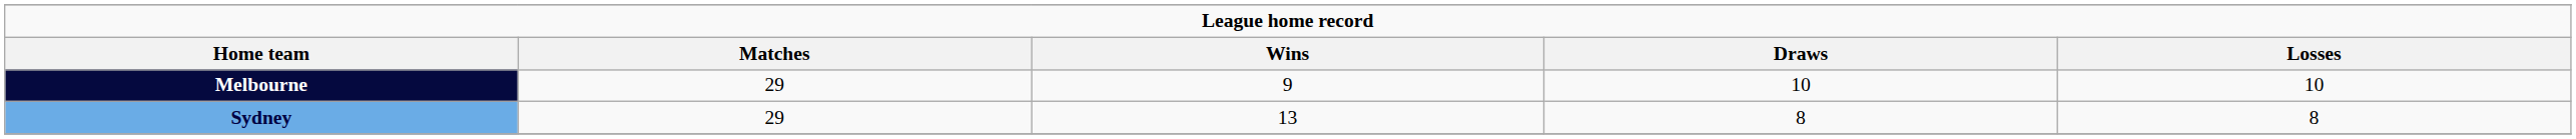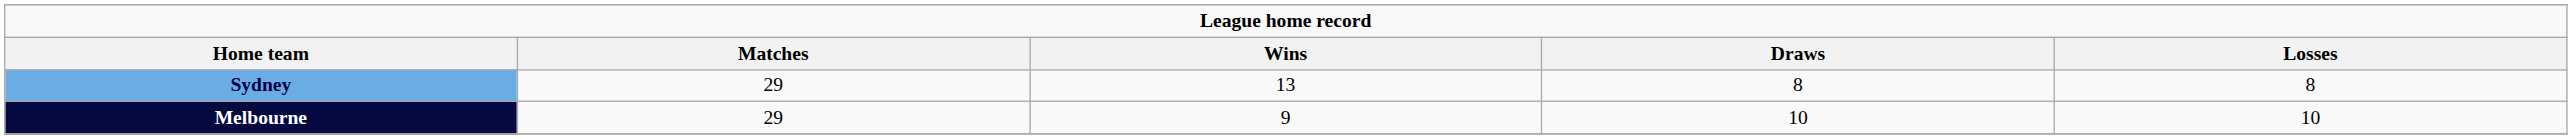rows swapped: Sydney <-> Melbourne
